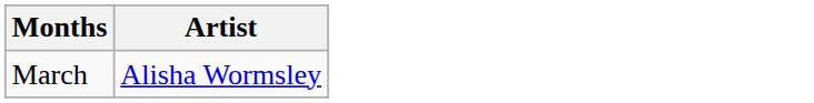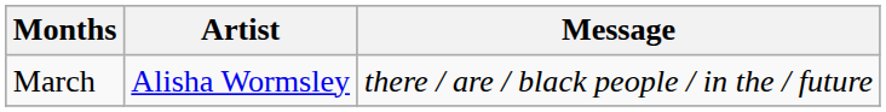+ column: Message | there / are / black people / in the / future
